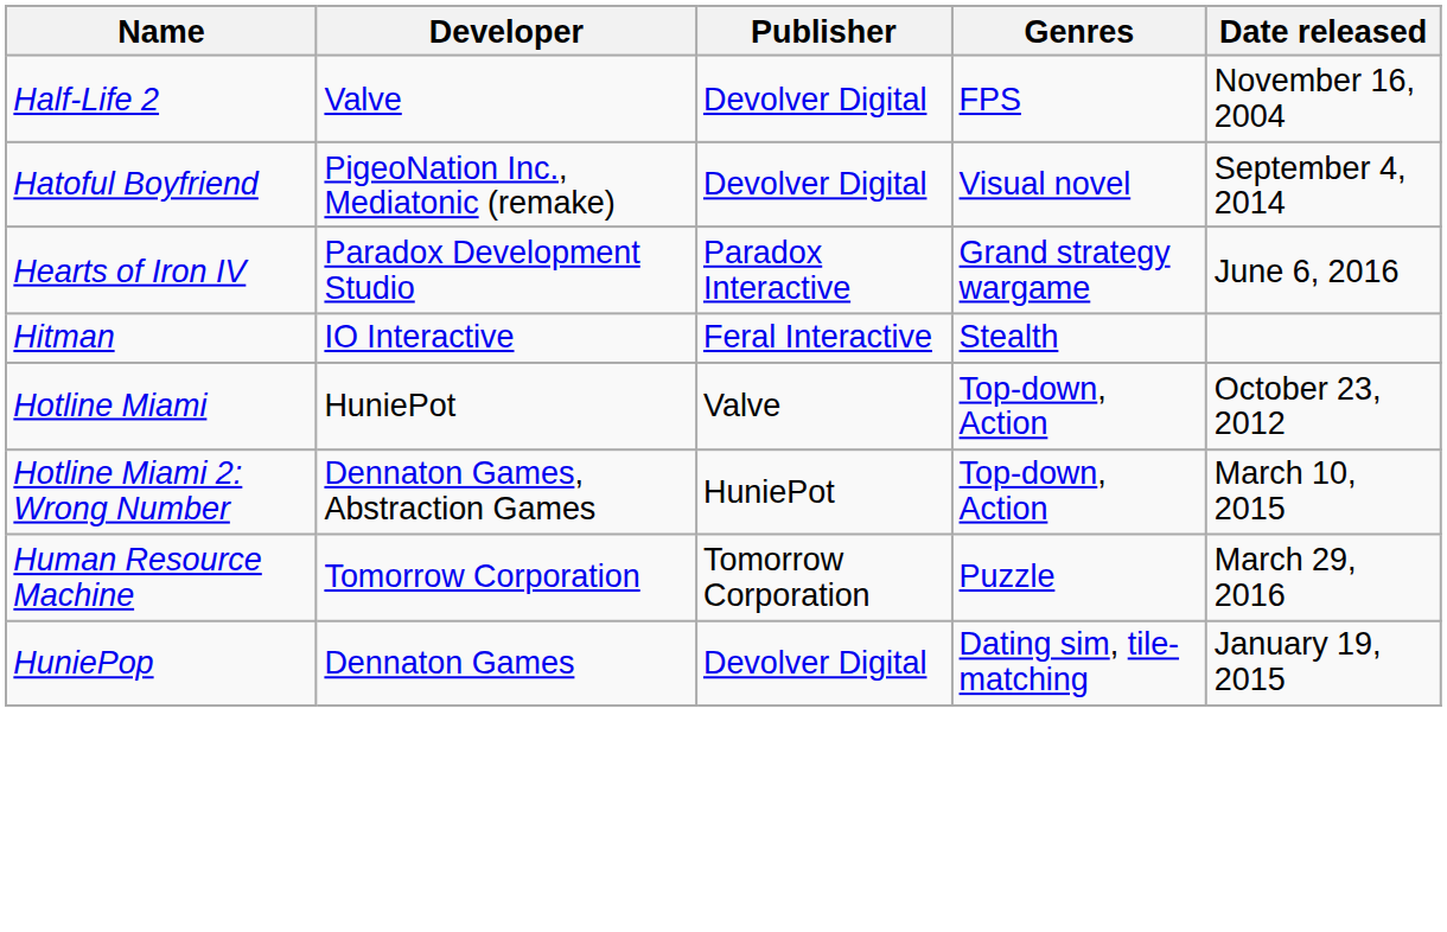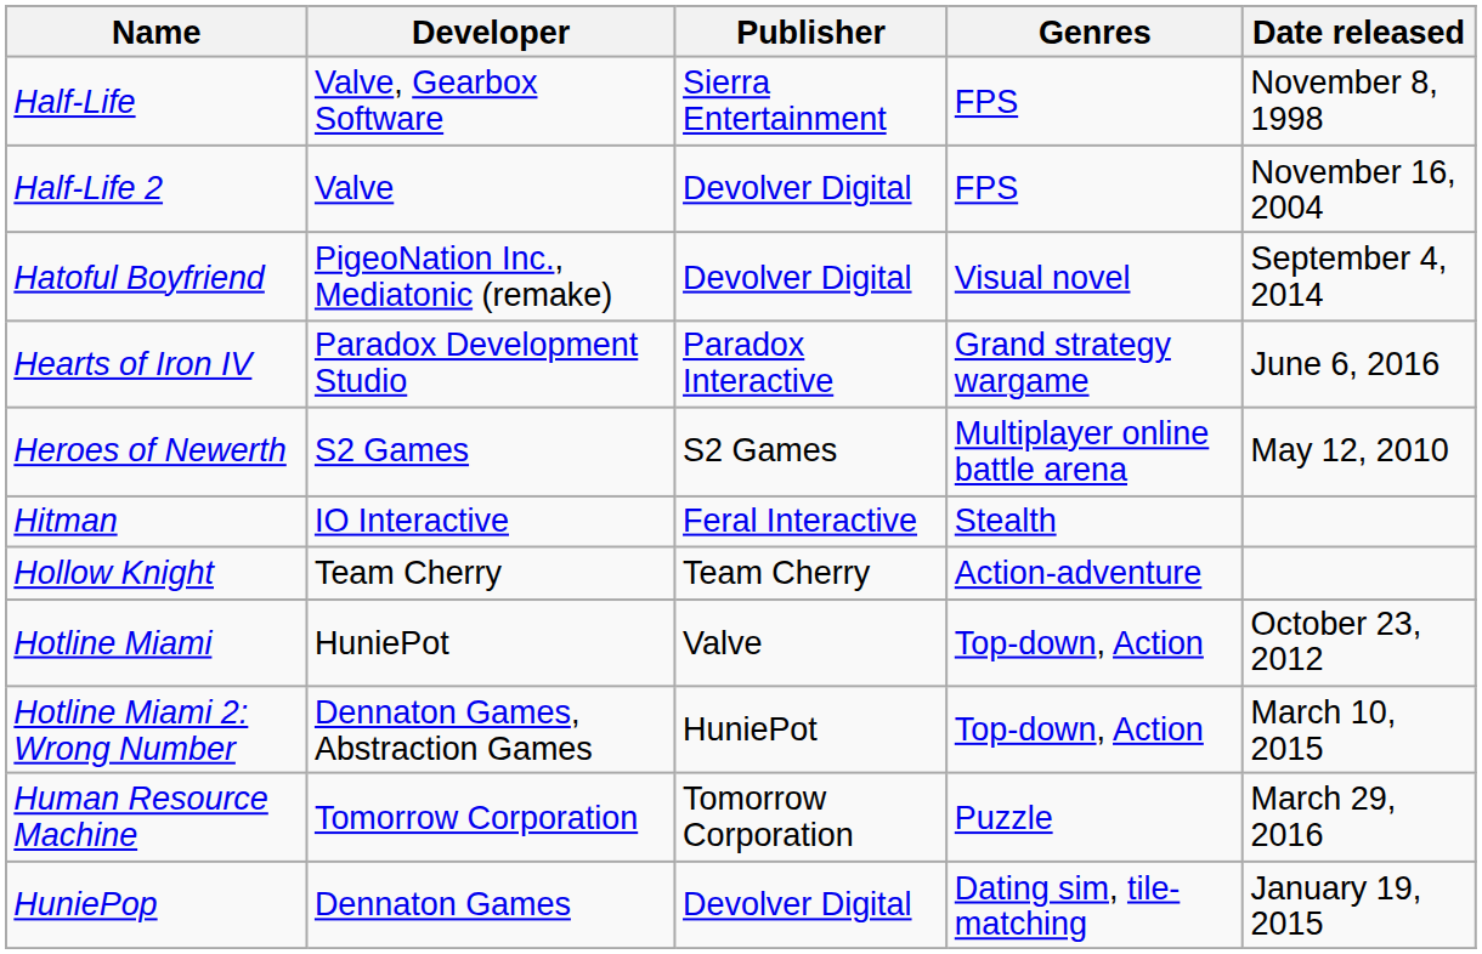+ row: Half-Life | Valve, Gearbox Software | Sierra Entertainment | FPS | November 8, 1998
+ row: Heroes of Newerth | S2 Games | S2 Games | Multiplayer online battle arena | May 12, 2010
+ row: Hollow Knight | Team Cherry | Team Cherry | Action-adventure
